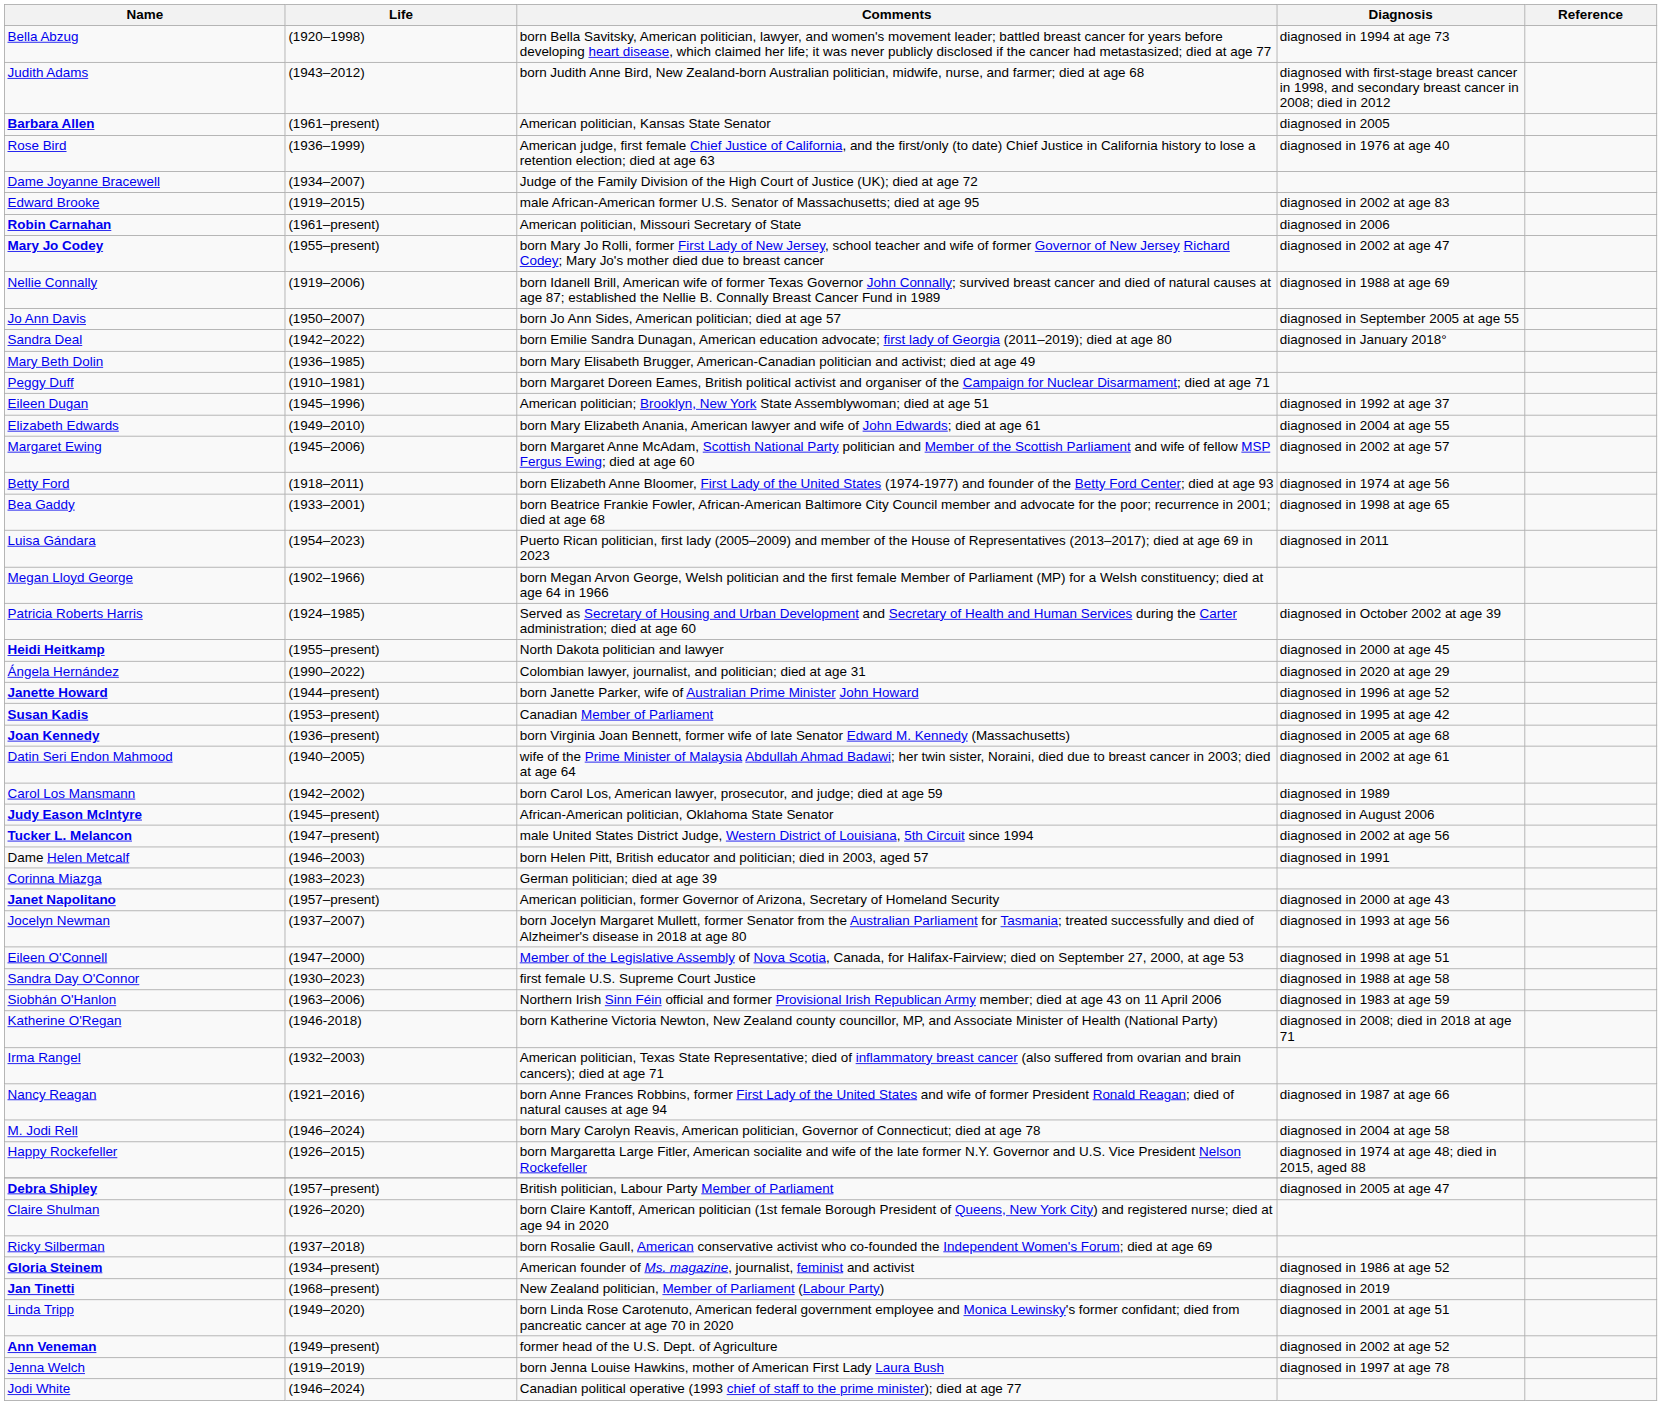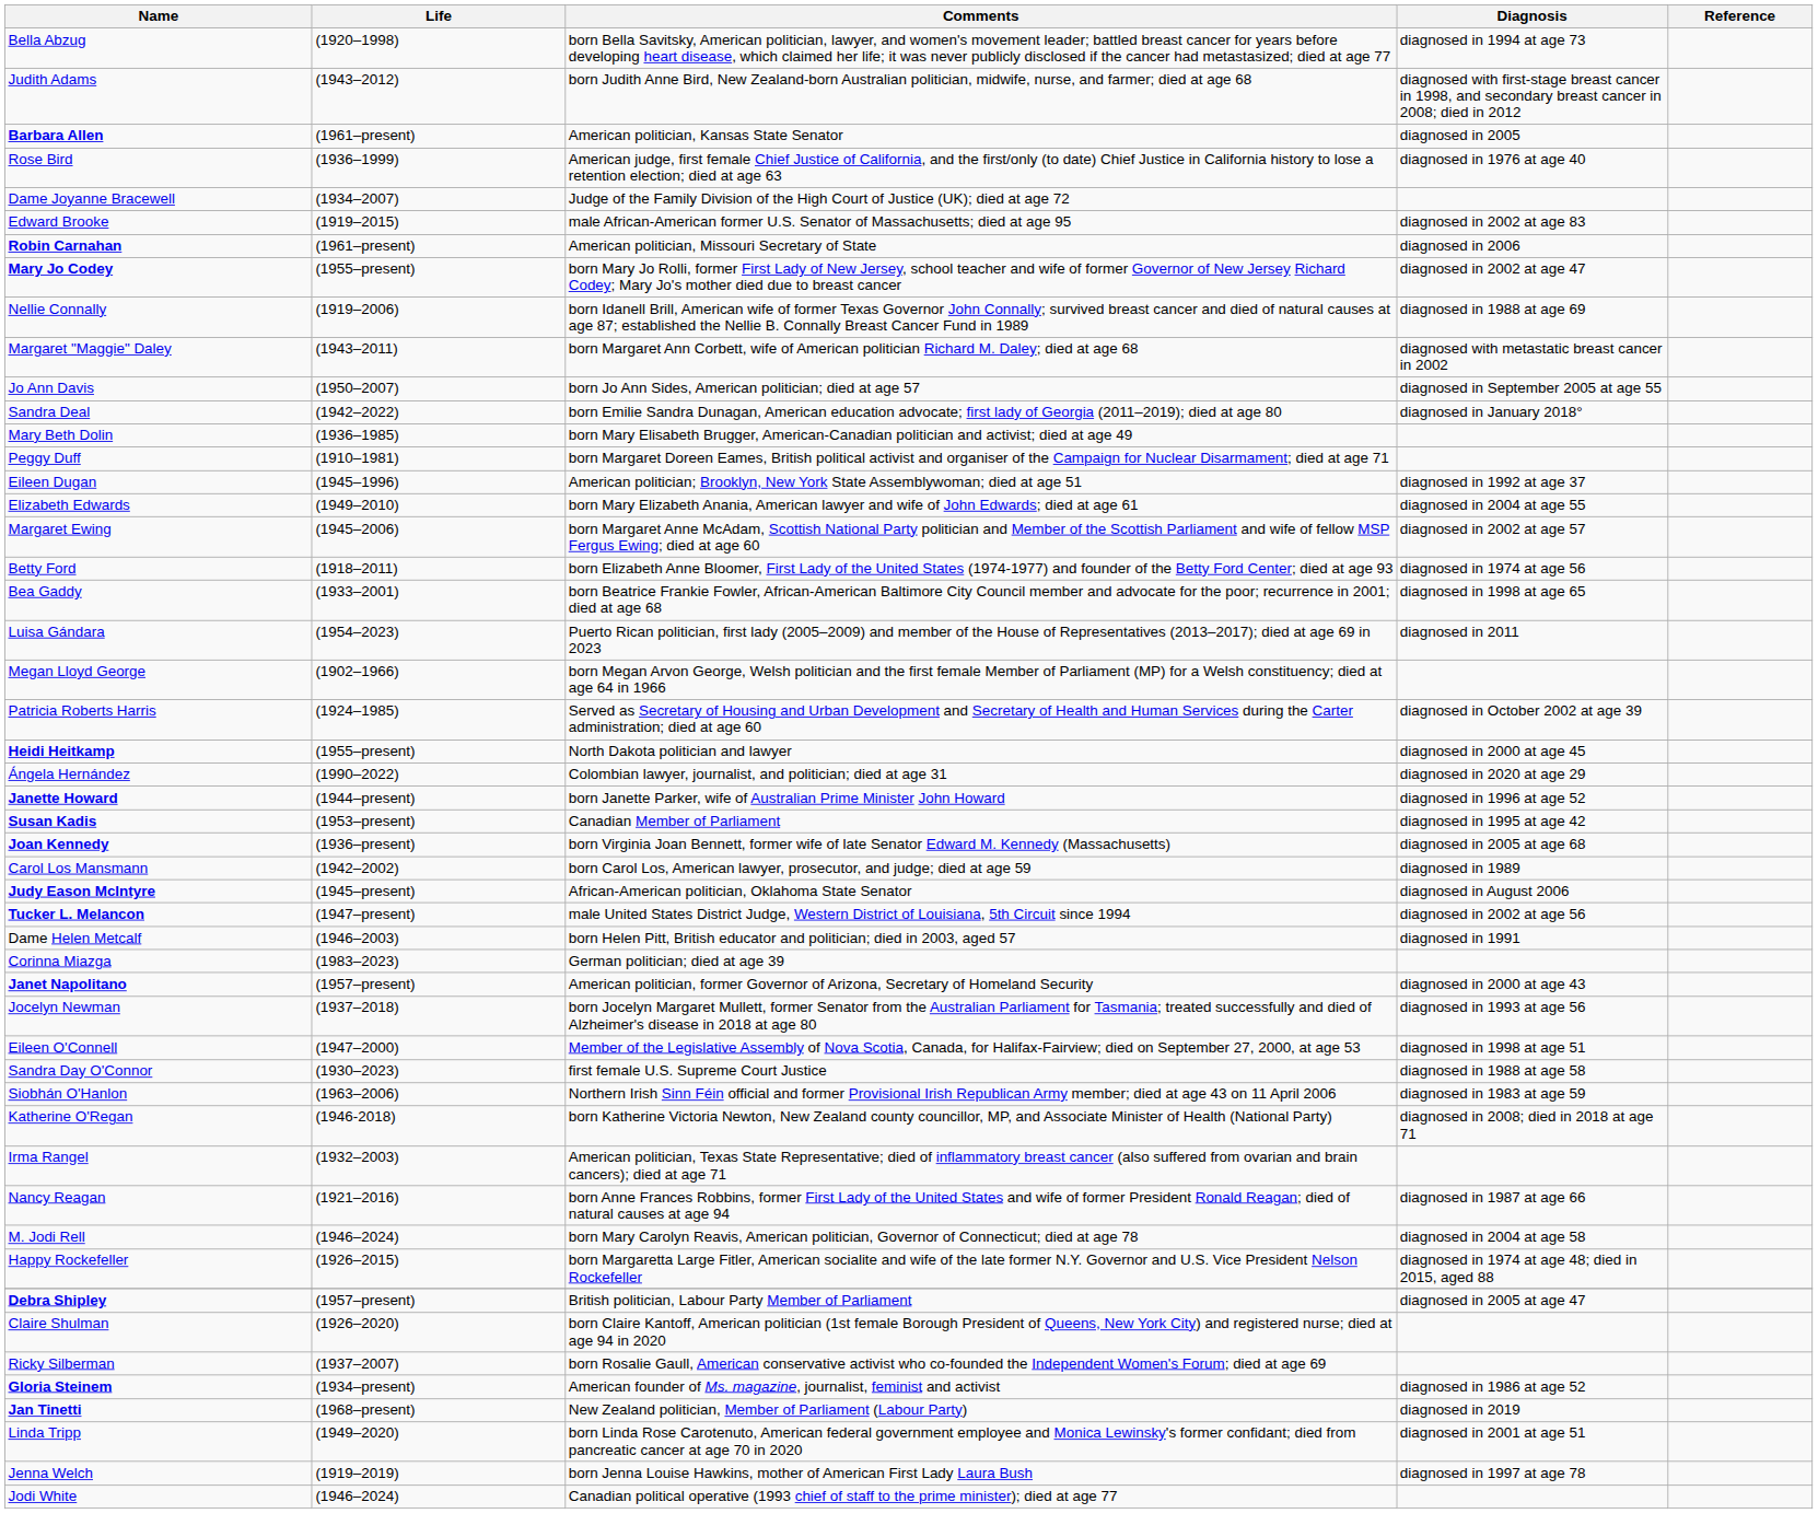+ row: Margaret "Maggie" Daley | (1943–2011) | born Margaret Ann Corbett, wife of American politician Richard M. Daley; died at age 68 | diagnosed with metastatic breast cancer in 2002
- row: Datin Seri Endon Mahmood | (1940–2005) | wife of the Prime Minister of Malaysia Abdullah Ahmad Badawi; her twin sister, Noraini, died due to breast cancer in 2003; died at age 64 | diagnosed in 2002 at age 61
Jocelyn Newman | Life: (1937–2007) -> (1937–2018)
Ricky Silberman | Life: (1937–2018) -> (1937–2007)
- row: Ann Veneman | (1949–present) | former head of the U.S. Dept. of Agriculture | diagnosed in 2002 at age 52
